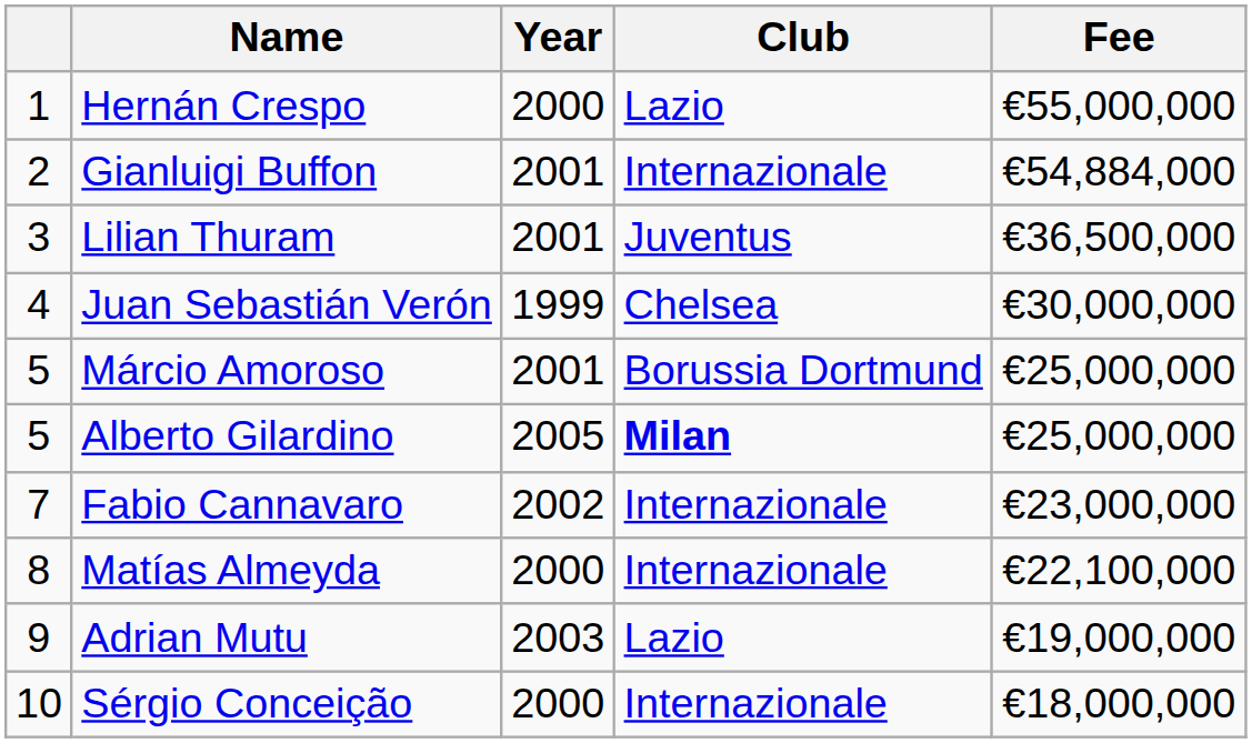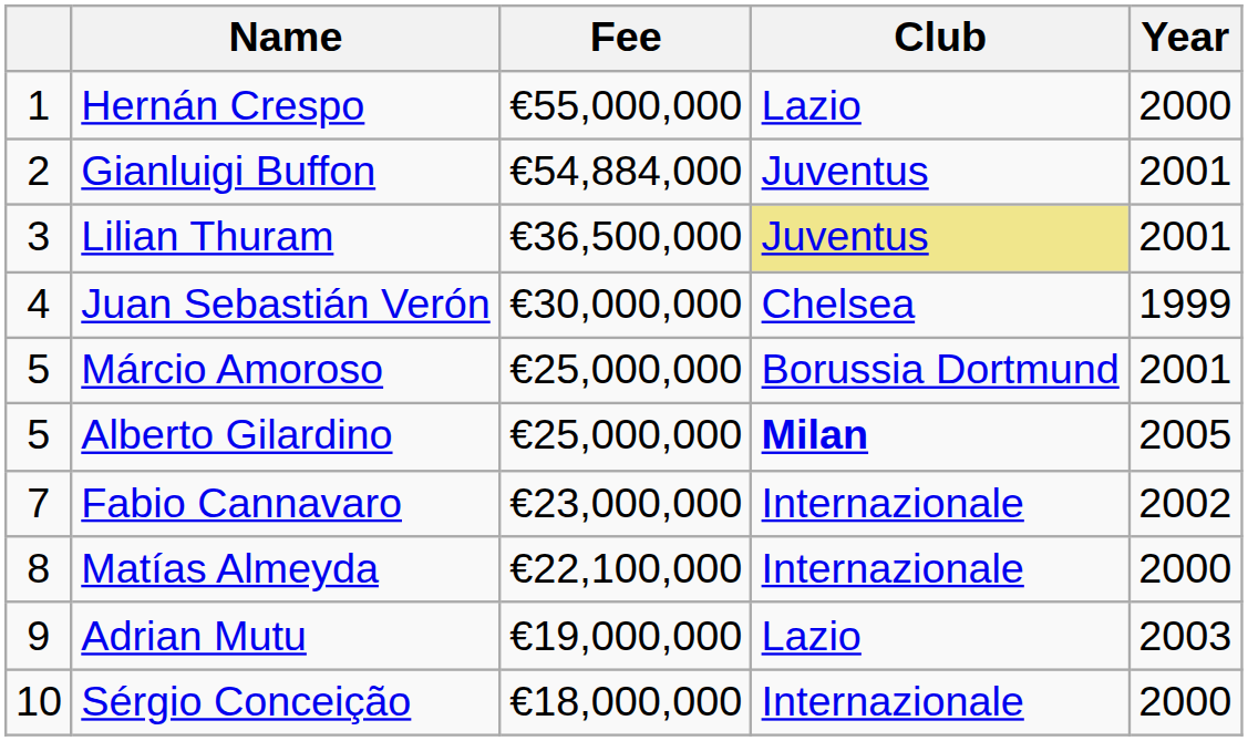columns swapped: Year <-> Fee
Gianluigi Buffon | Club: Internazionale -> Juventus
Lilian Thuram | Club: no background -> khaki background
